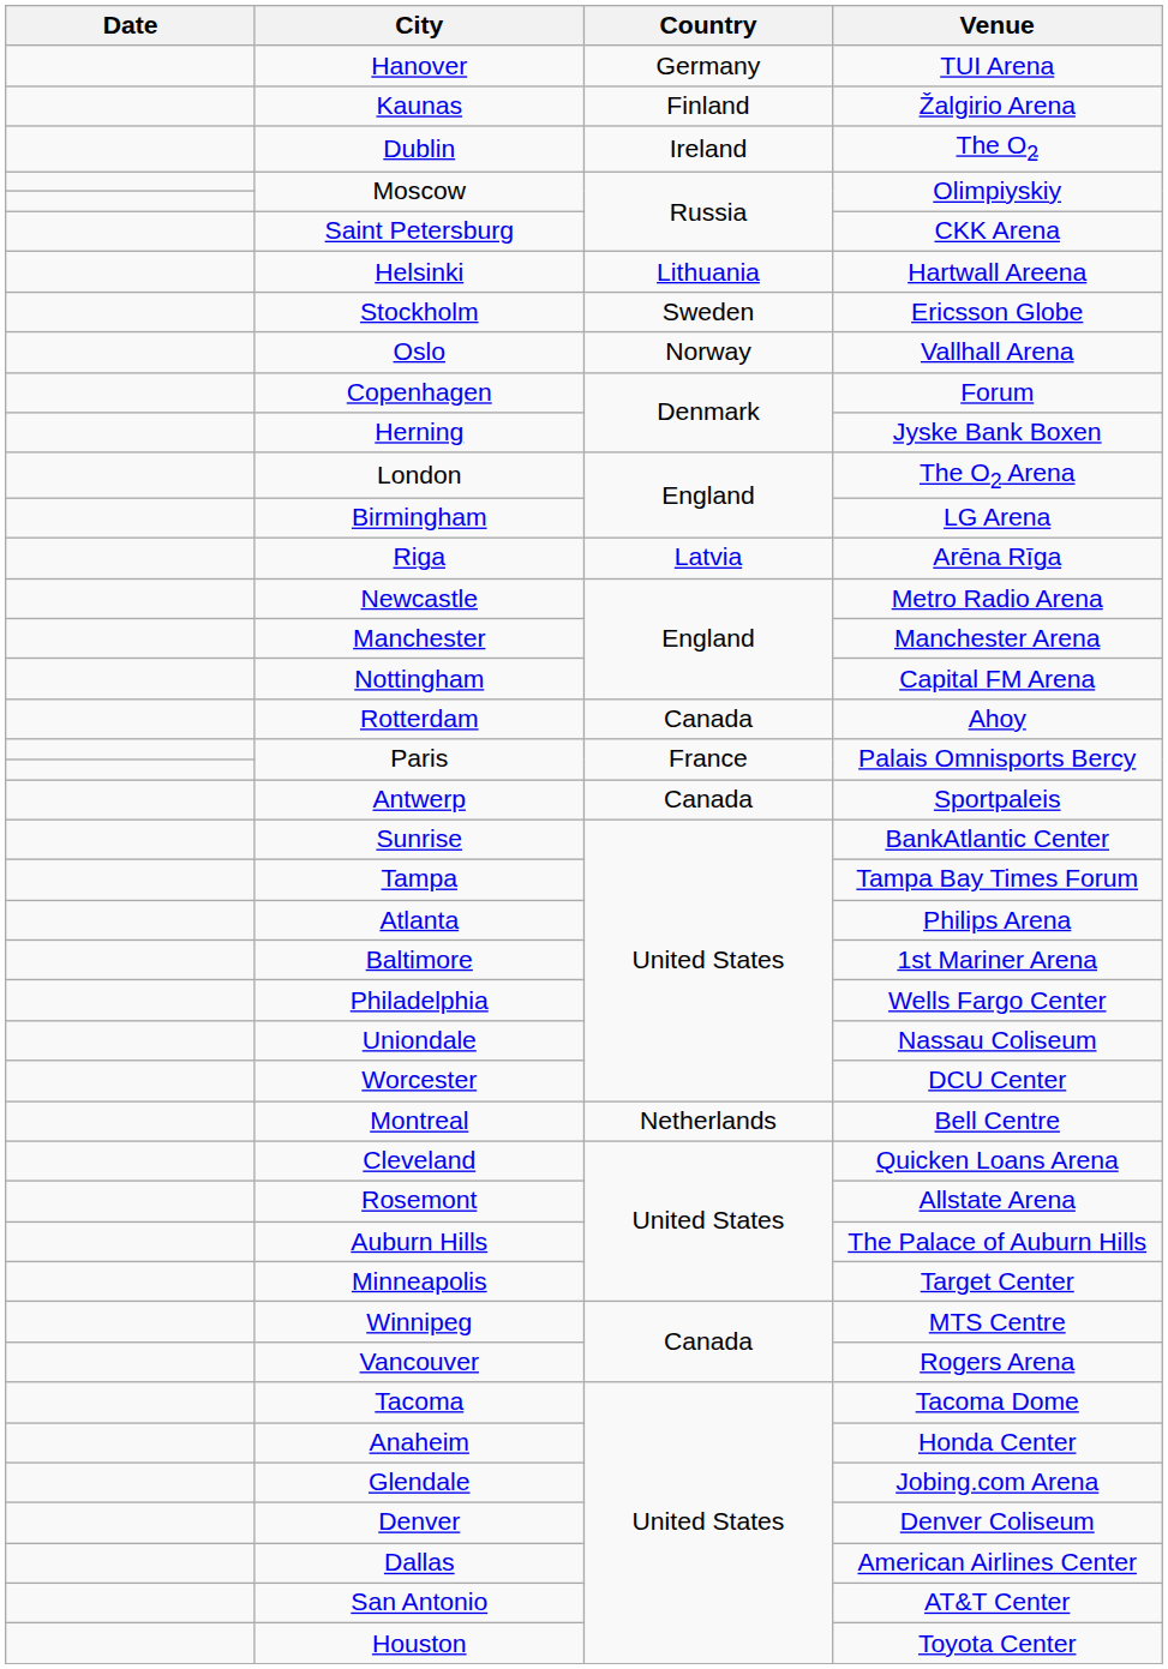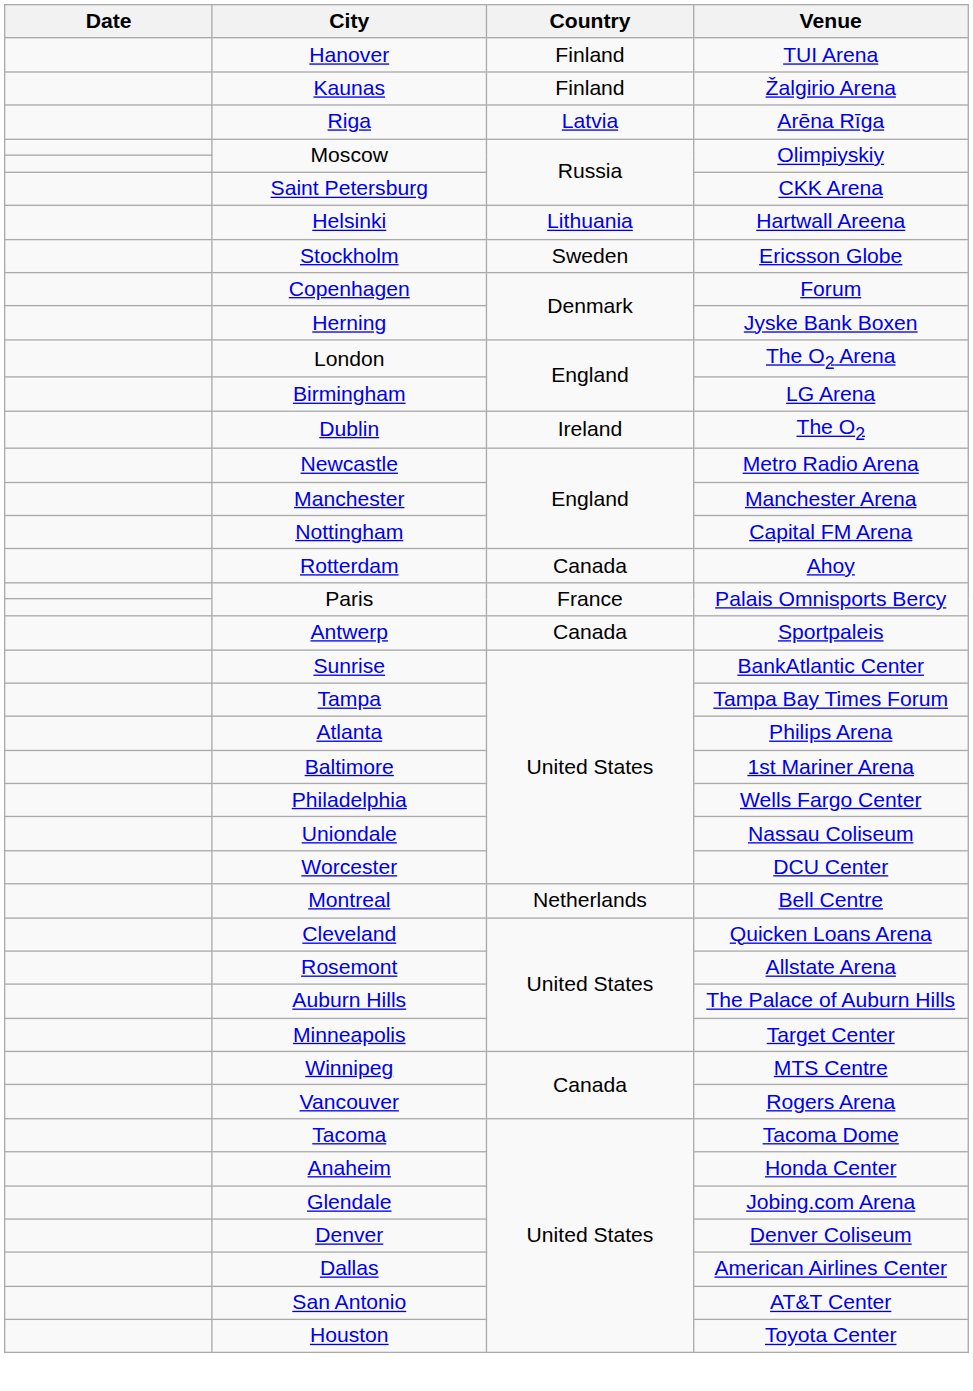Hanover | Country: Germany -> Finland
rows swapped: Riga <-> Dublin
- row: Oslo | Norway | Vallhall Arena
